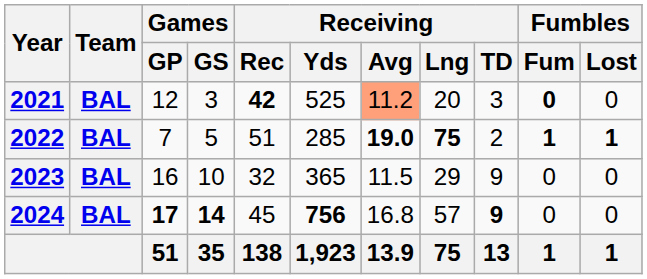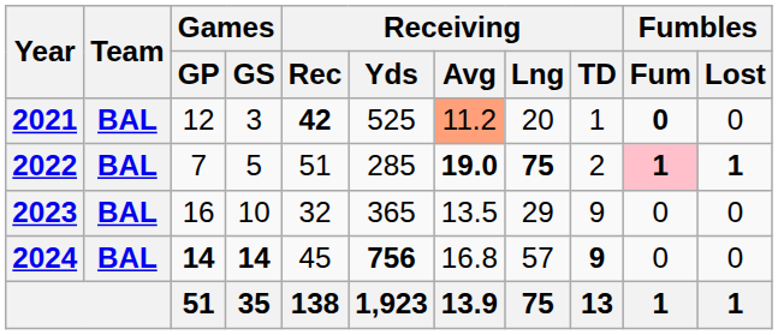2021 | Receiving / TD: 3 -> 1
2022 | Fumbles / Fum: no background -> pink background
2023 | Receiving / Avg: 11.5 -> 13.5
2024 | Games / GP: 17 -> 14
